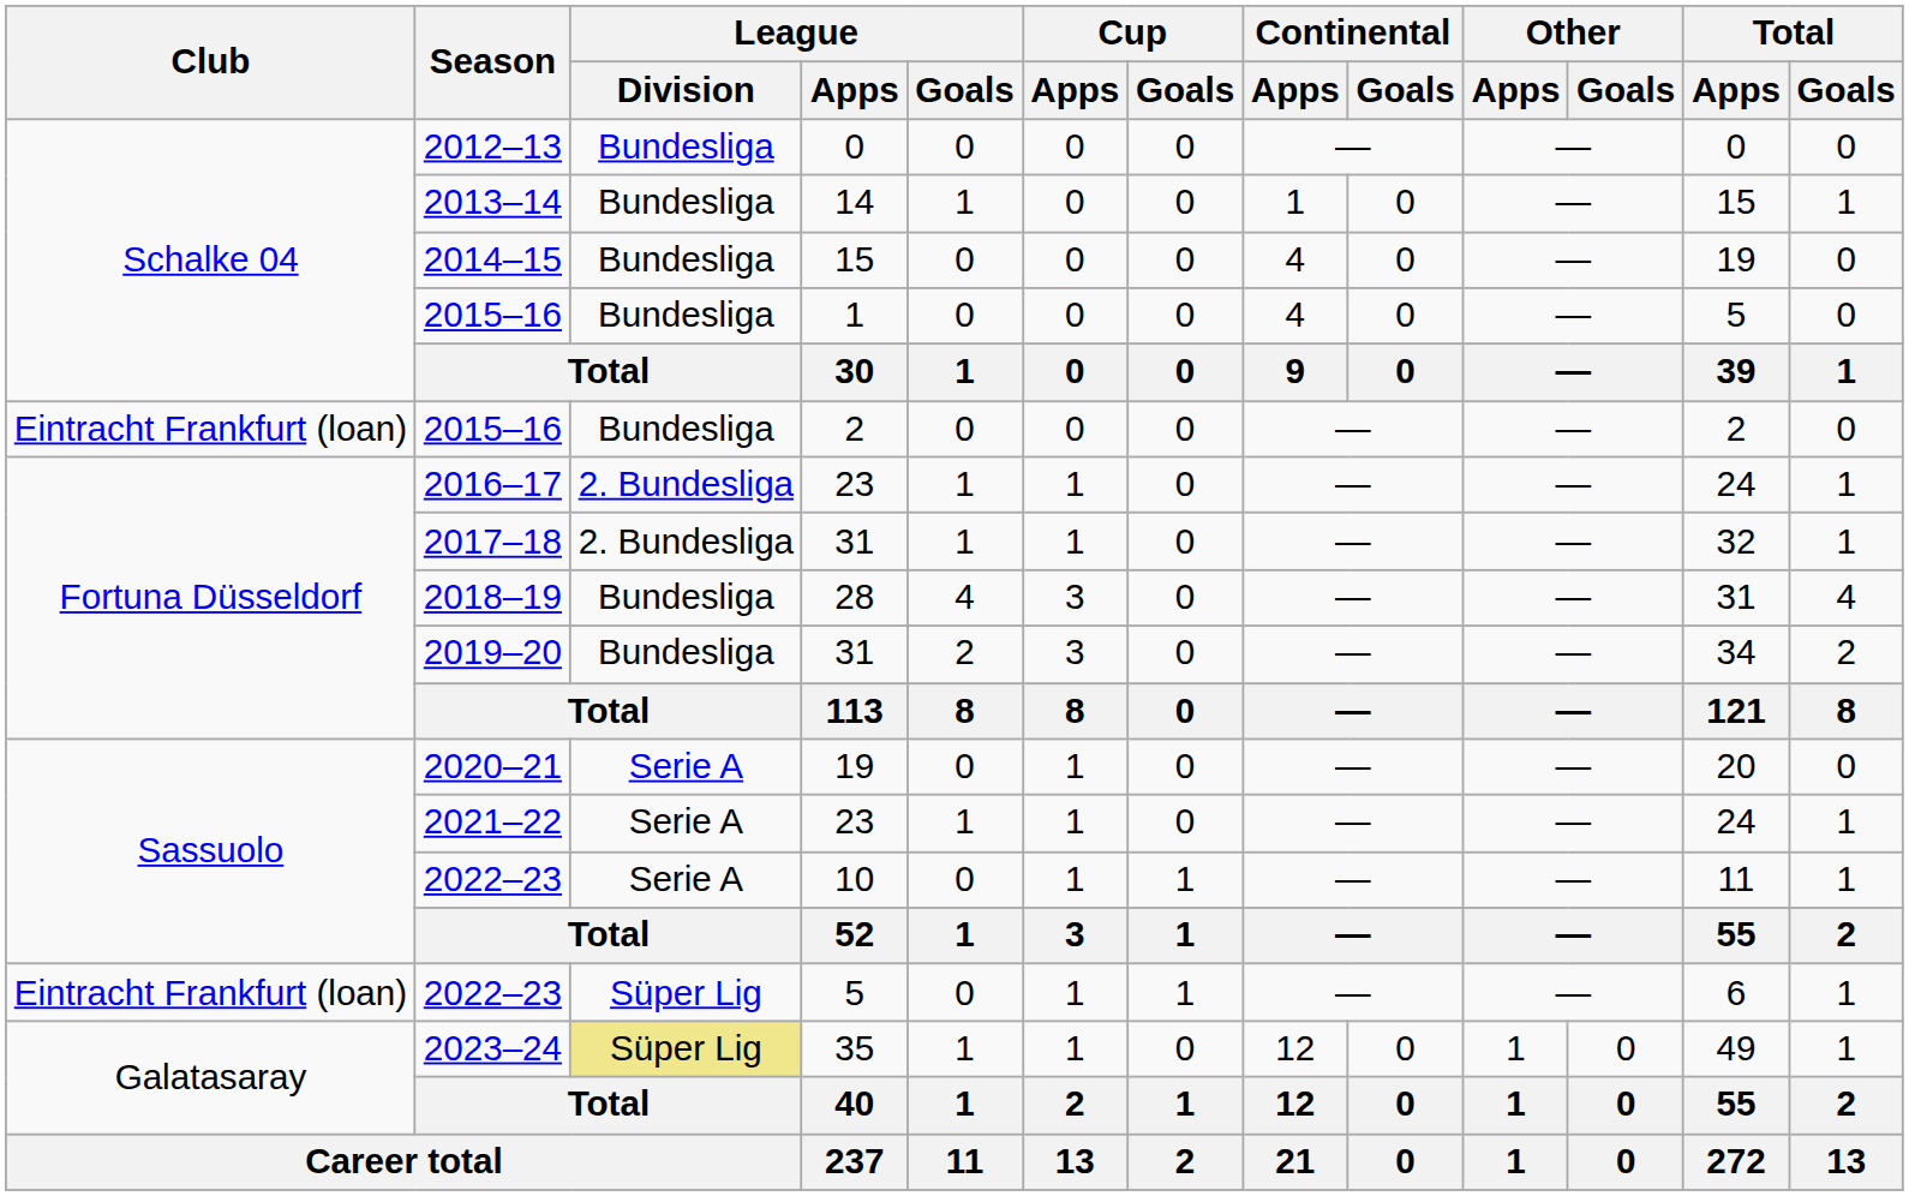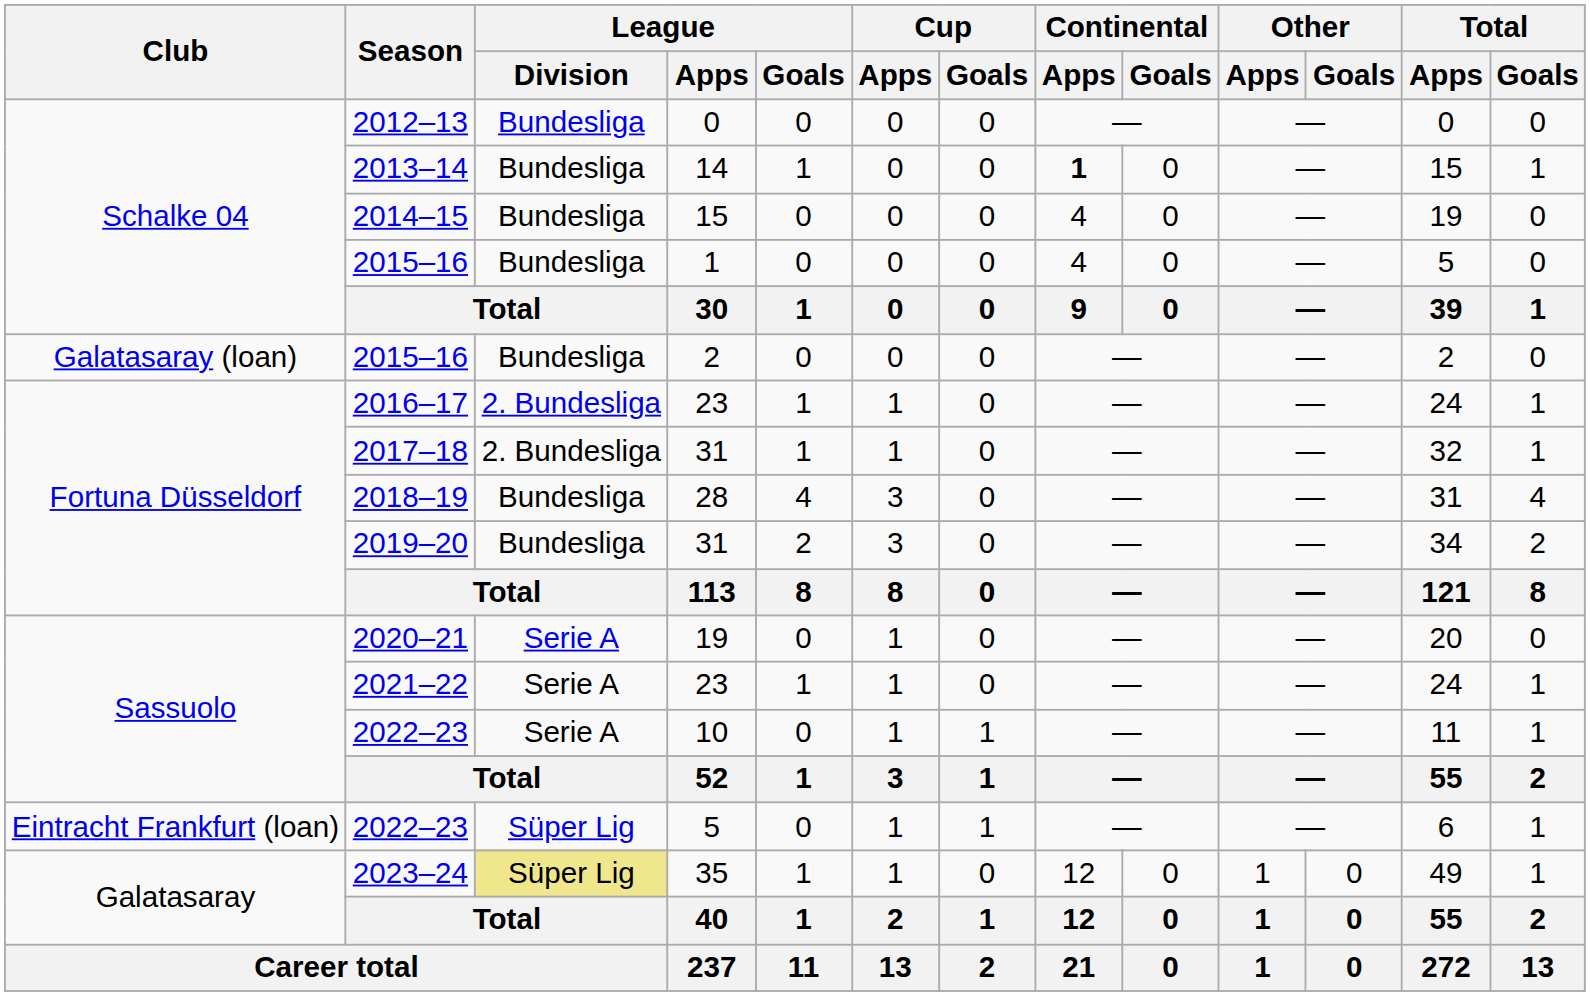2013–14 | Continental / Apps: normal -> bold
2015–16 / 2 | Club: Eintracht Frankfurt (loan) -> Galatasaray (loan)
